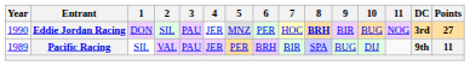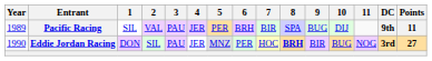rows swapped: Pacific Racing <-> Eddie Jordan Racing
